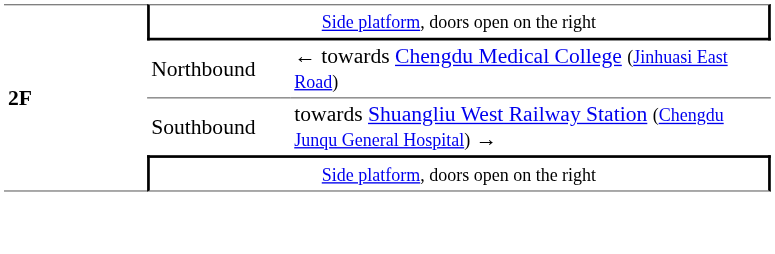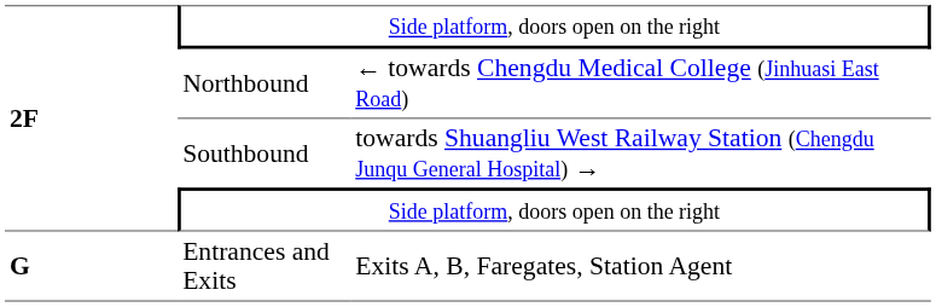+ row: G | Entrances and Exits | Exits A, B, Faregates, Station Agent
